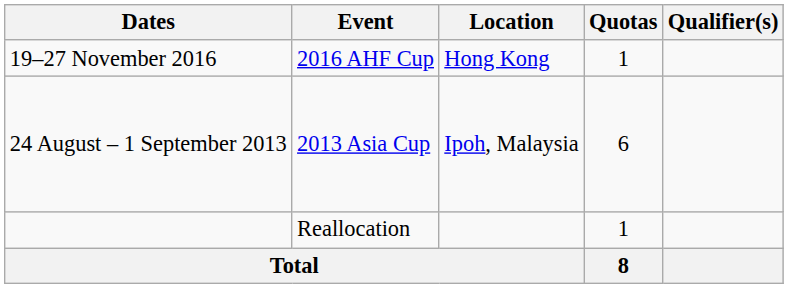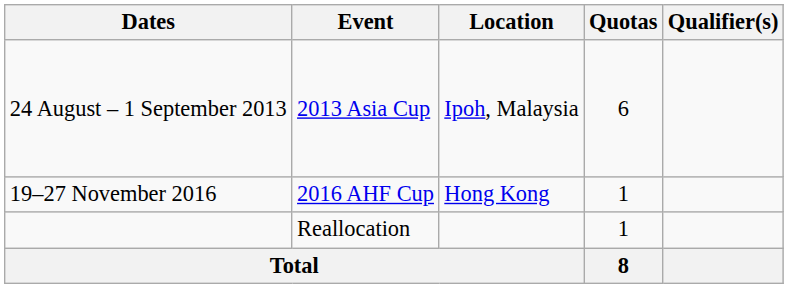rows swapped: 24 August – 1 September 2013 <-> 19–27 November 2016
